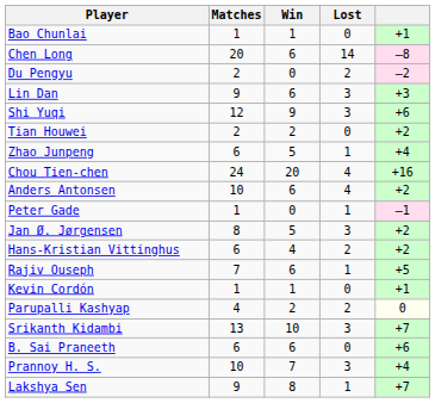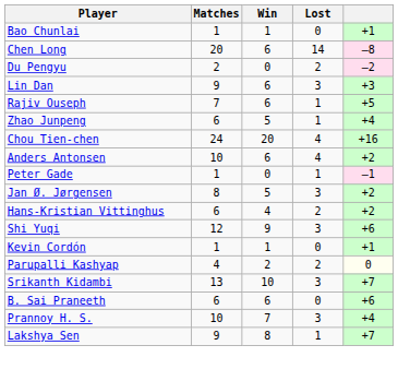rows swapped: Shi Yuqi <-> Rajiv Ouseph
- row: Tian Houwei | 2 | 2 | 0 | +2
